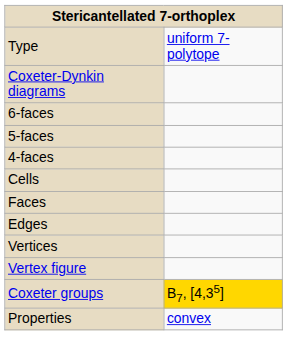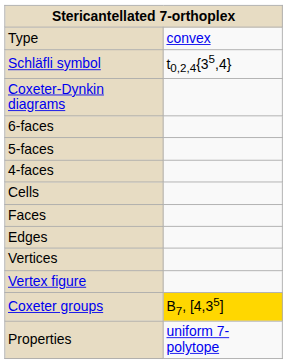Type | column 2: uniform 7-polytope -> convex
+ row: Schläfli symbol | t0,2,4{35,4}
Properties | column 2: convex -> uniform 7-polytope
